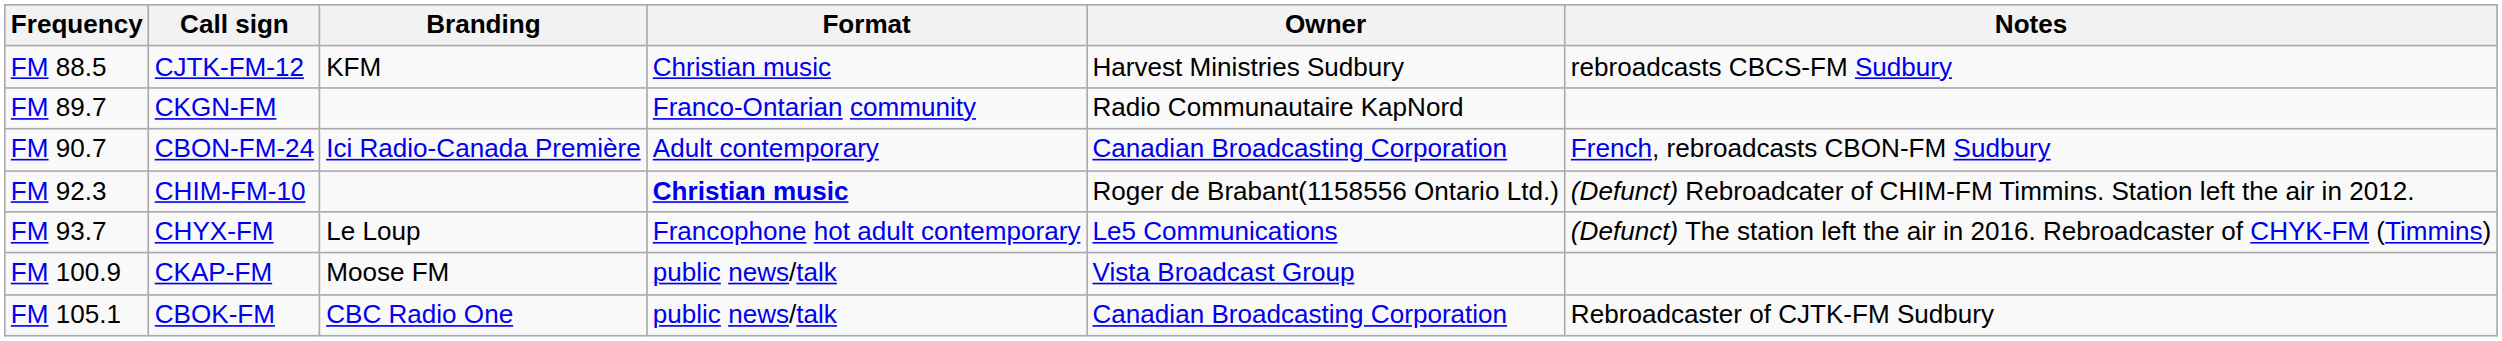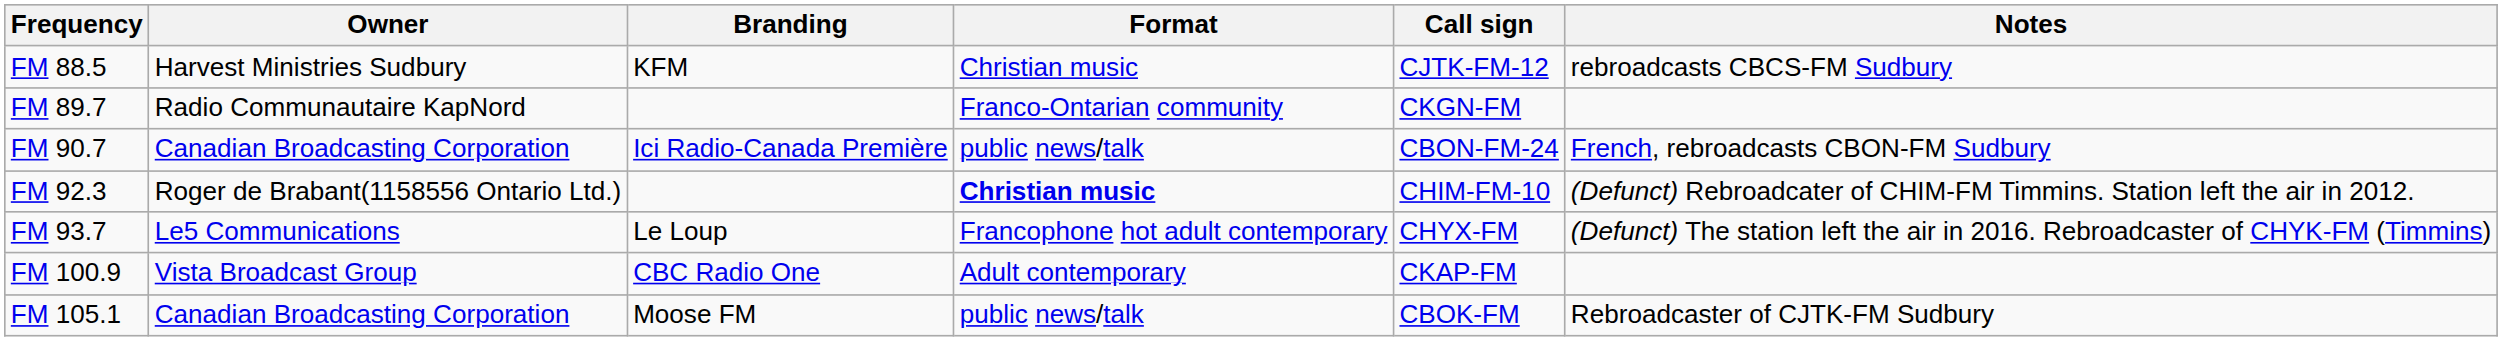columns swapped: Call sign <-> Owner
FM 90.7 | Format: Adult contemporary -> public news/talk
FM 100.9 | Branding: Moose FM -> CBC Radio One
FM 100.9 | Format: public news/talk -> Adult contemporary
FM 105.1 | Branding: CBC Radio One -> Moose FM
